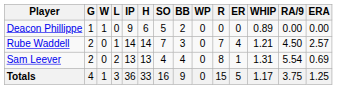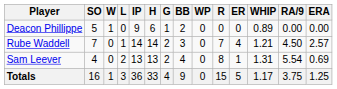columns swapped: G <-> SO
